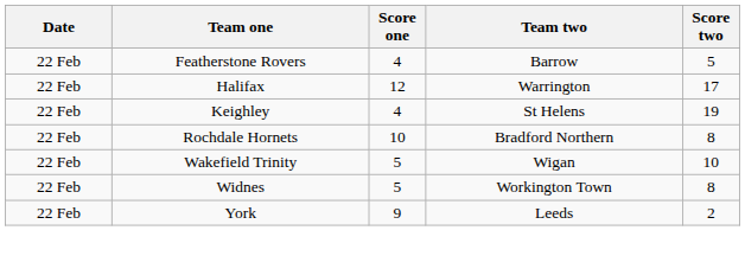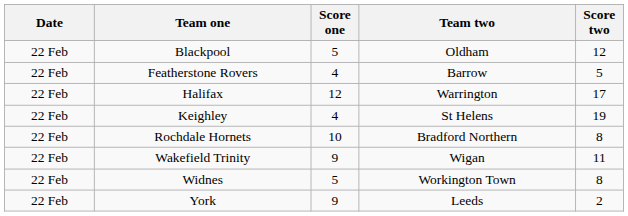+ row: 22 Feb | Blackpool | 5 | Oldham | 12
Wakefield Trinity | Score one: 5 -> 9
Wakefield Trinity | Score two: 10 -> 11
